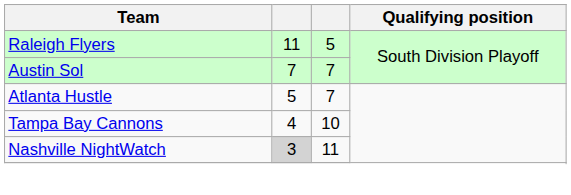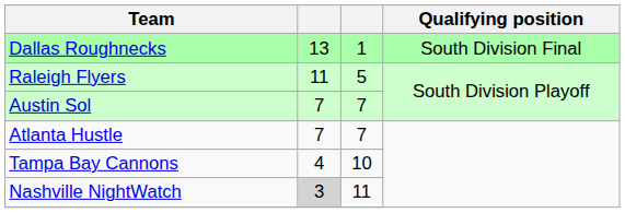+ row: Dallas Roughnecks | 13 | 1 | South Division Final
Atlanta Hustle | column 2: 5 -> 7
